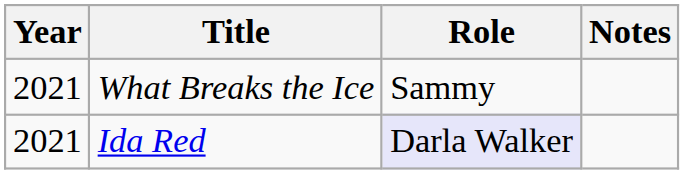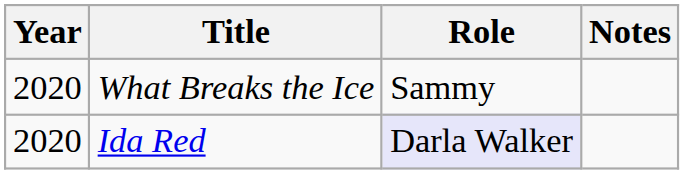What Breaks the Ice | Year: 2021 -> 2020
Ida Red | Year: 2021 -> 2020
